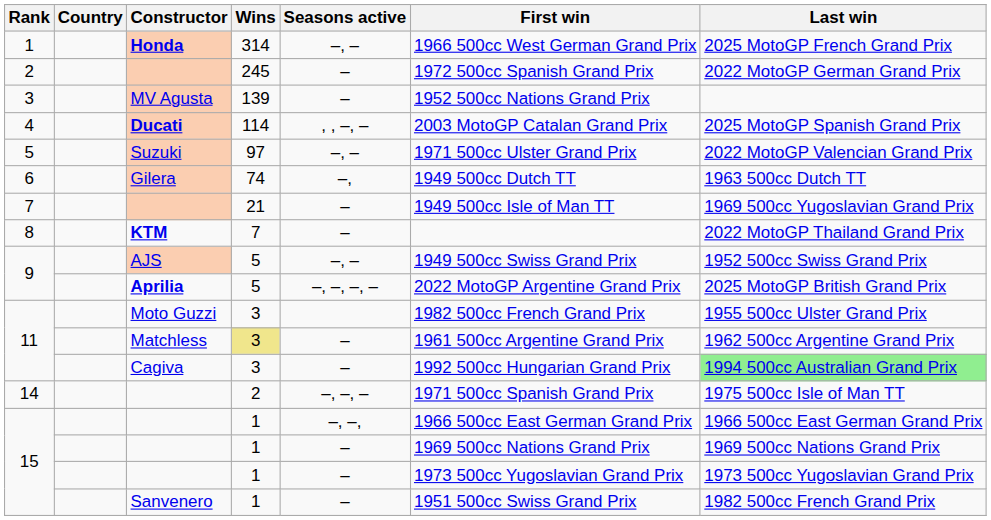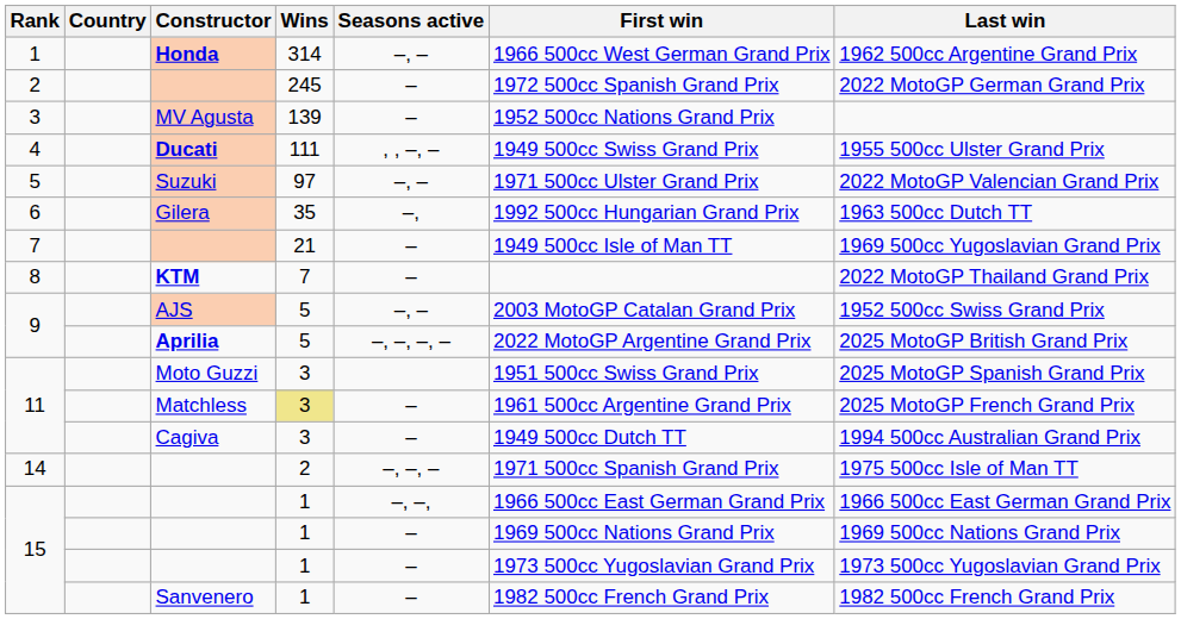Honda | Last win: 2025 MotoGP French Grand Prix -> 1962 500cc Argentine Grand Prix
Ducati | Wins: 114 -> 111
Ducati | First win: 2003 MotoGP Catalan Grand Prix -> 1949 500cc Swiss Grand Prix
Ducati | Last win: 2025 MotoGP Spanish Grand Prix -> 1955 500cc Ulster Grand Prix
Gilera | Wins: 74 -> 35
Gilera | First win: 1949 500cc Dutch TT -> 1992 500cc Hungarian Grand Prix
AJS | First win: 1949 500cc Swiss Grand Prix -> 2003 MotoGP Catalan Grand Prix
Moto Guzzi | First win: 1982 500cc French Grand Prix -> 1951 500cc Swiss Grand Prix
Moto Guzzi | Last win: 1955 500cc Ulster Grand Prix -> 2025 MotoGP Spanish Grand Prix
Matchless | Last win: 1962 500cc Argentine Grand Prix -> 2025 MotoGP French Grand Prix
Cagiva | First win: 1992 500cc Hungarian Grand Prix -> 1949 500cc Dutch TT
Cagiva | Last win: lightgreen background -> no background
Sanvenero | First win: 1951 500cc Swiss Grand Prix -> 1982 500cc French Grand Prix
